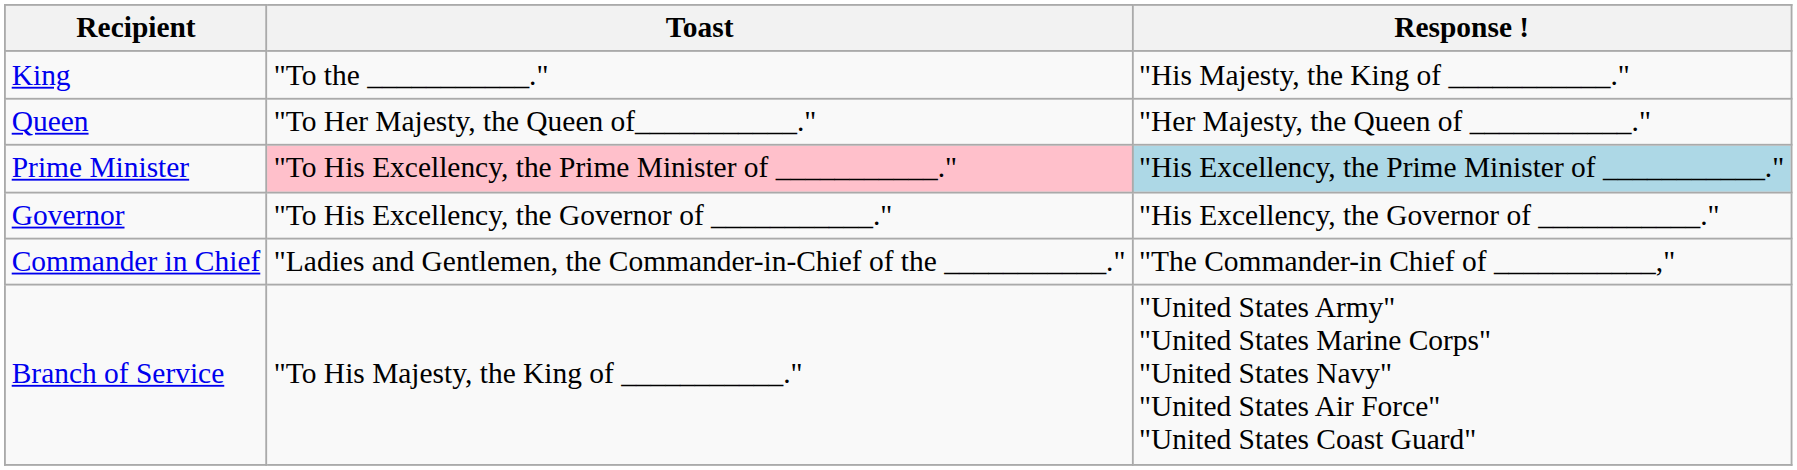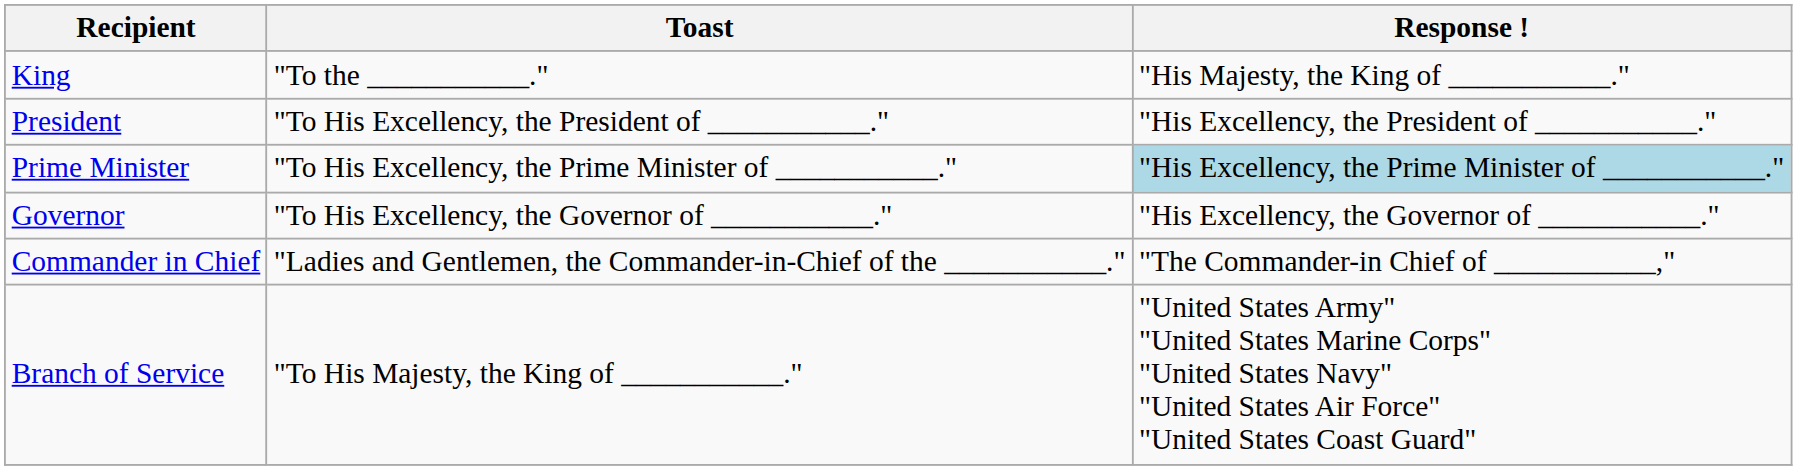- row: Queen | "To Her Majesty, the Queen of___________." | "Her Majesty, the Queen of ___________."
+ row: President | "To His Excellency, the President of ___________." | "His Excellency, the President of ___________."
Prime Minister | Toast: pink background -> no background
